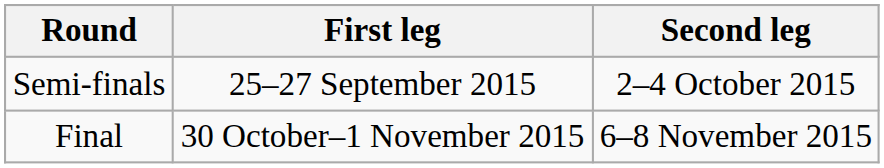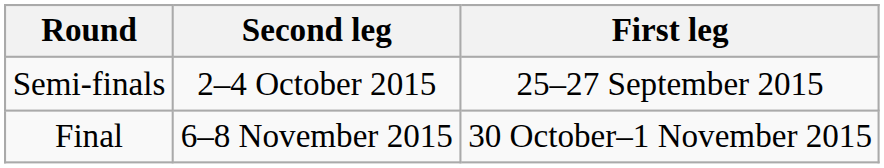columns swapped: First leg <-> Second leg
